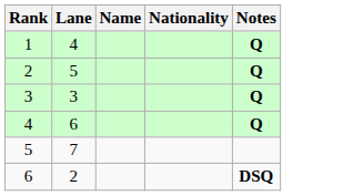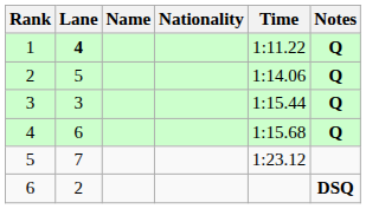+ column: Time | 1:11.22 | 1:14.06 | 1:15.44 | 1:15.68 | 1:23.12
1 | Lane: normal -> bold
